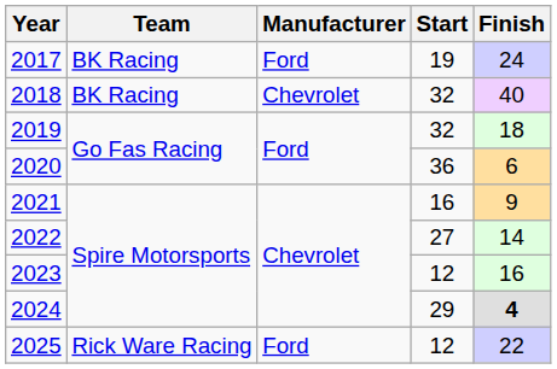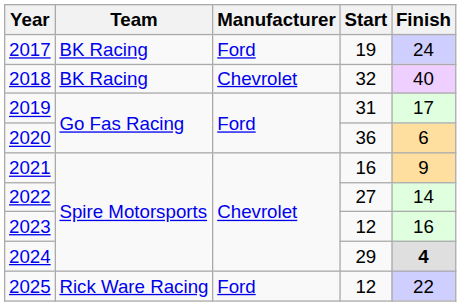2019 | Start: 32 -> 31
2019 | Finish: 18 -> 17
